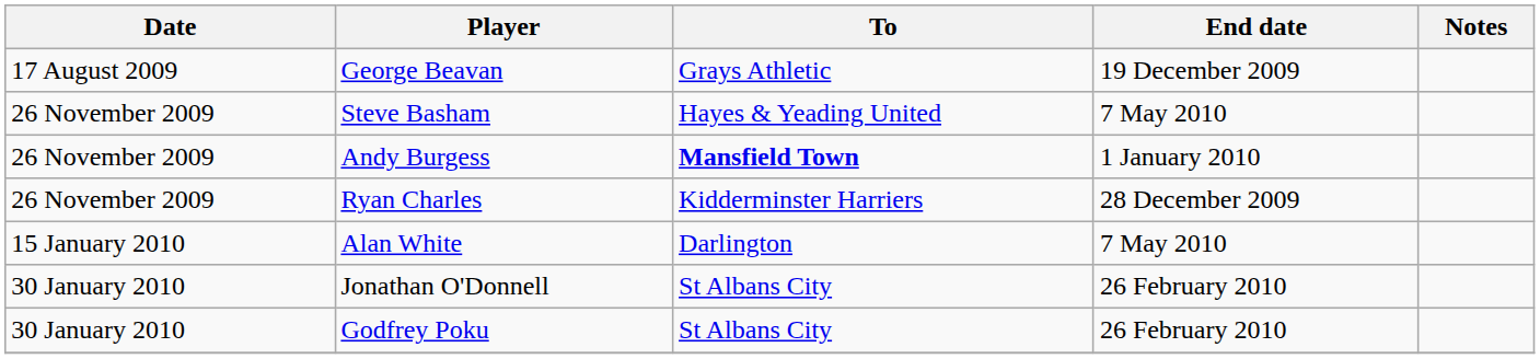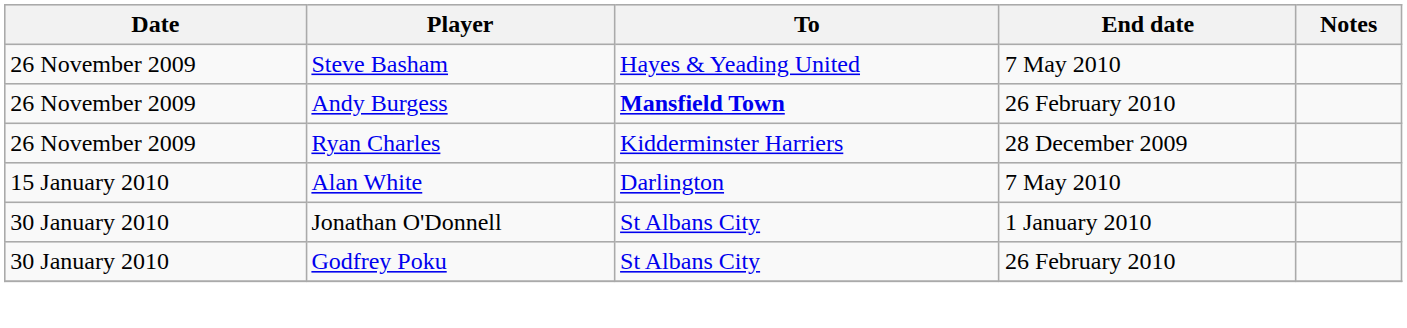- row: 17 August 2009 | George Beavan | Grays Athletic | 19 December 2009
Andy Burgess | End date: 1 January 2010 -> 26 February 2010
Jonathan O'Donnell | End date: 26 February 2010 -> 1 January 2010
